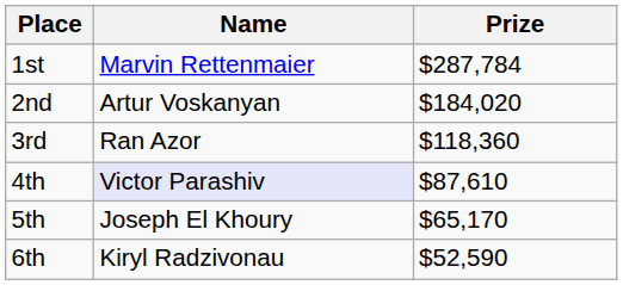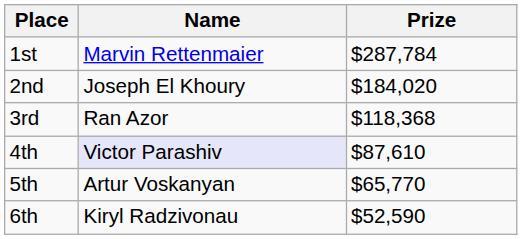2nd | Name: Artur Voskanyan -> Joseph El Khoury
3rd | Prize: $118,360 -> $118,368
5th | Name: Joseph El Khoury -> Artur Voskanyan
5th | Prize: $65,170 -> $65,770
